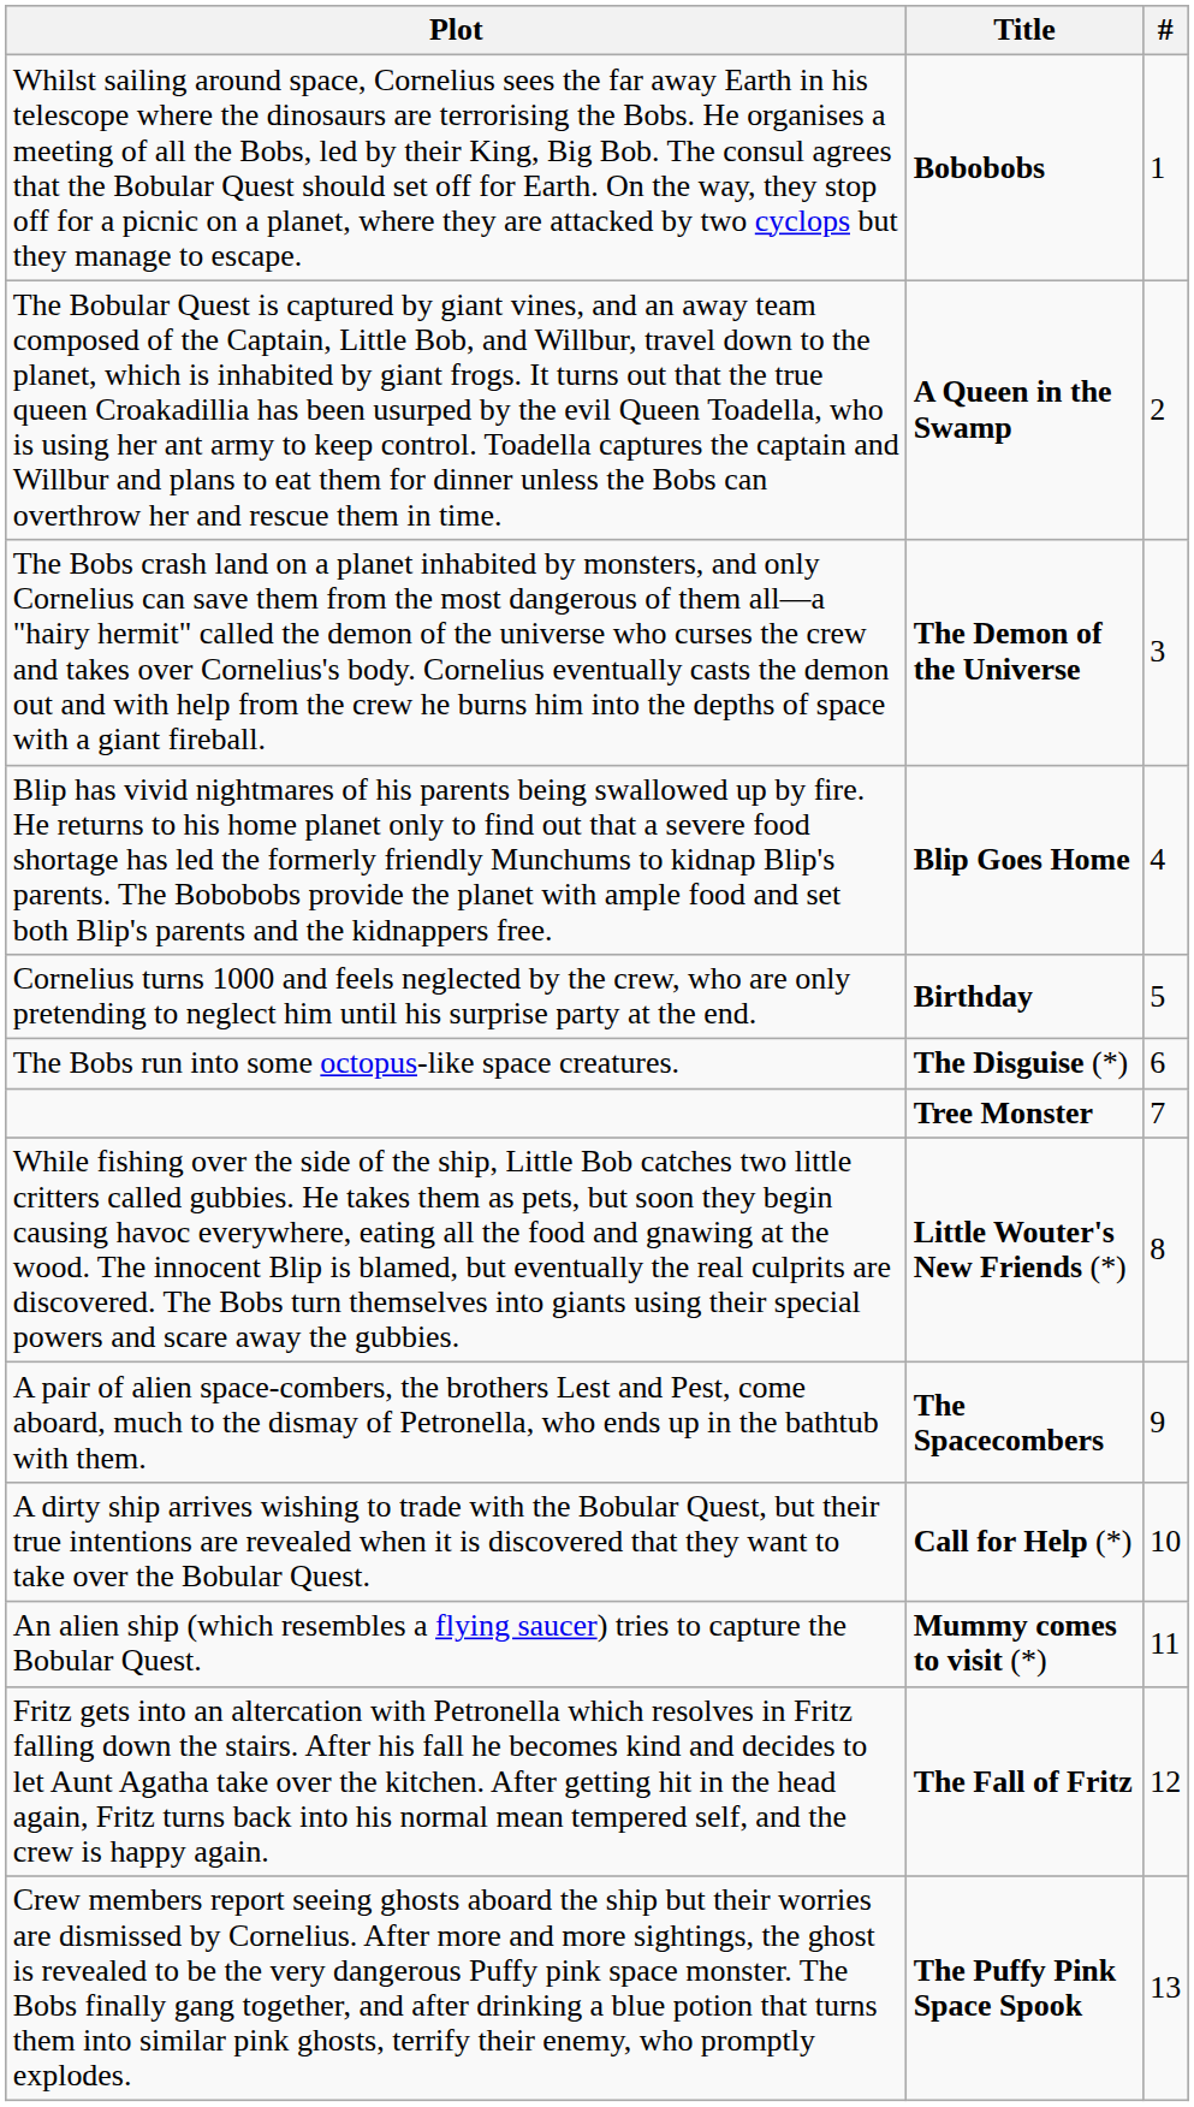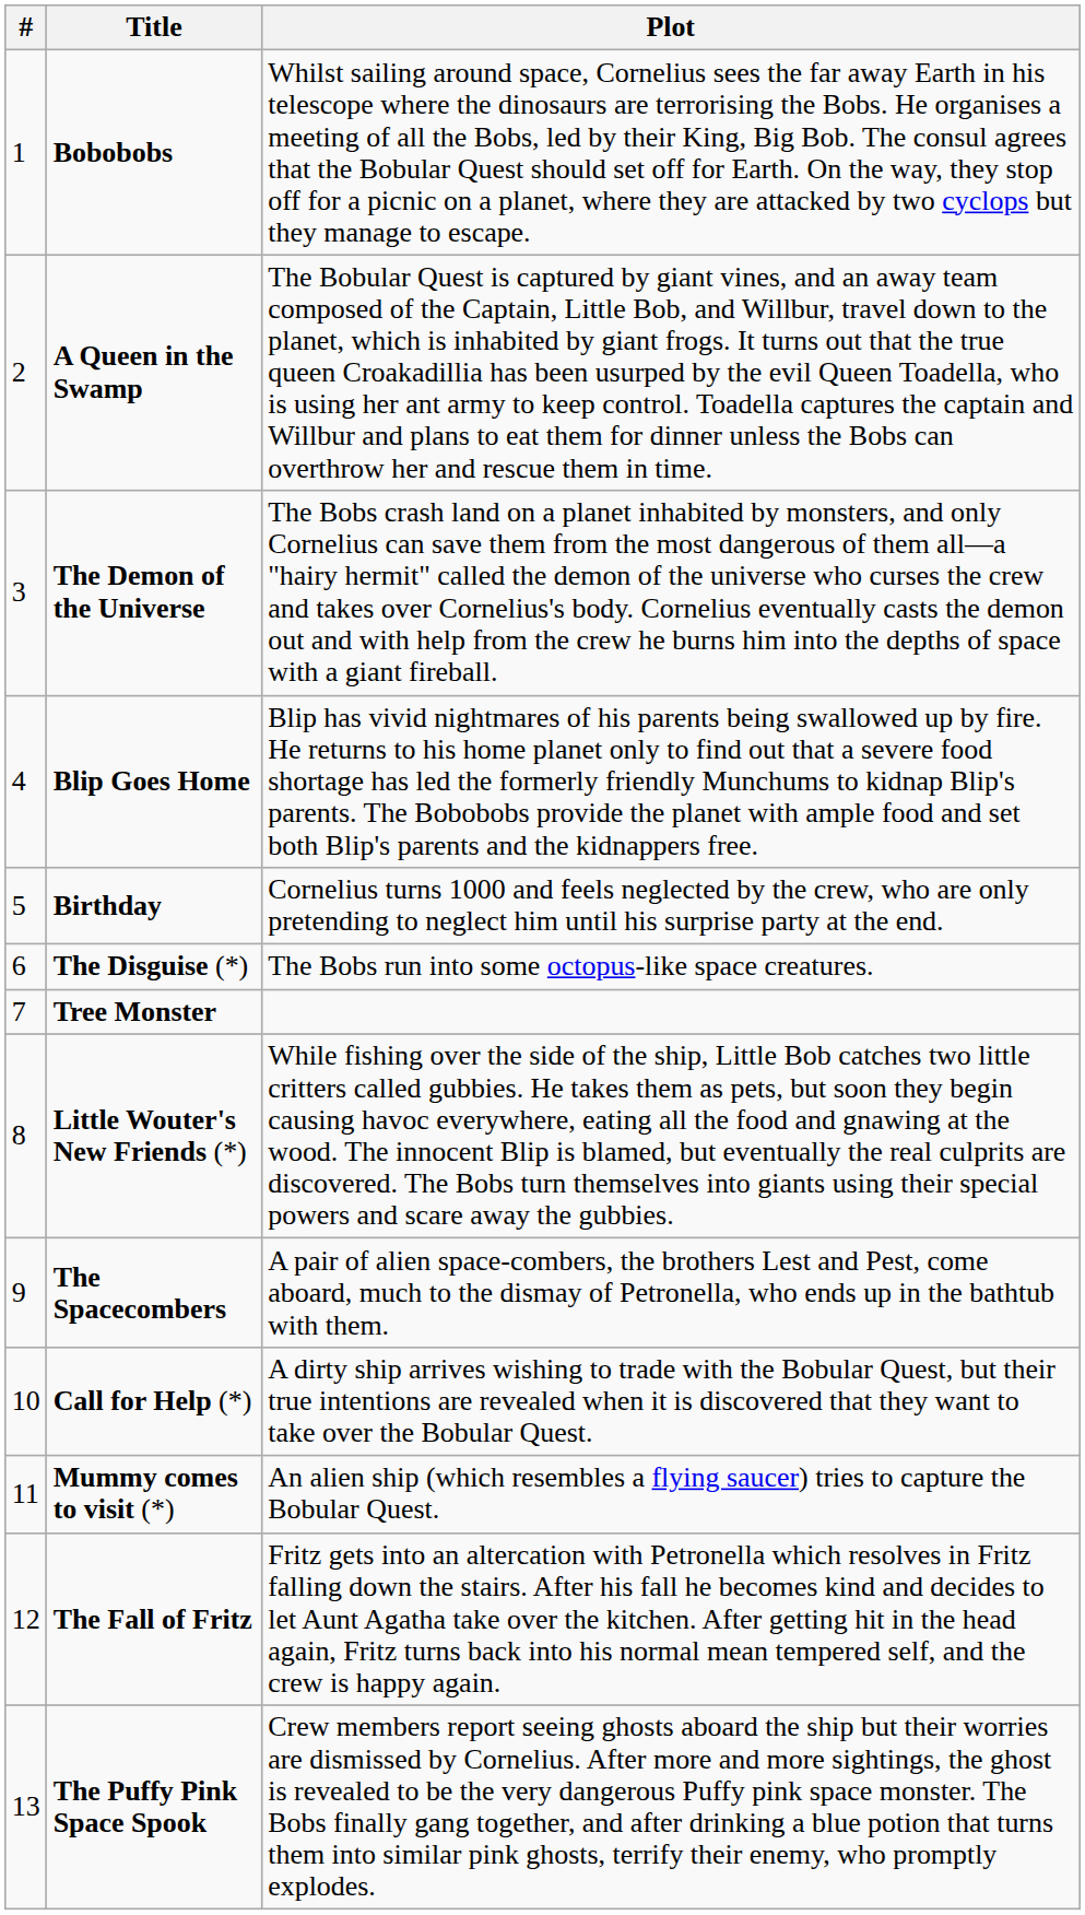columns swapped: # <-> Plot
